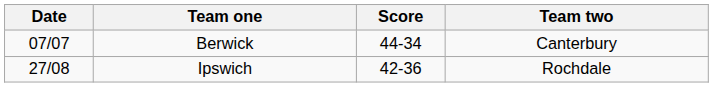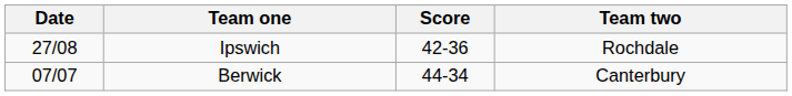rows swapped: Berwick <-> Ipswich
